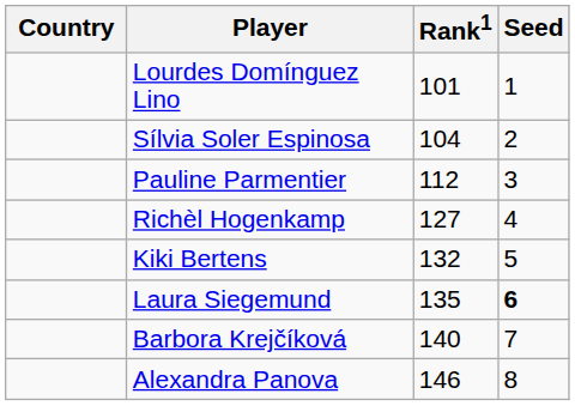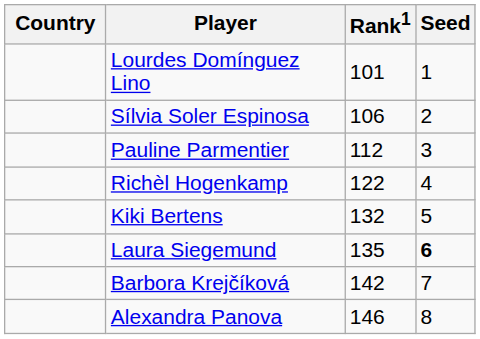Sílvia Soler Espinosa | Rank1: 104 -> 106
Richèl Hogenkamp | Rank1: 127 -> 122
Barbora Krejčíková | Rank1: 140 -> 142
